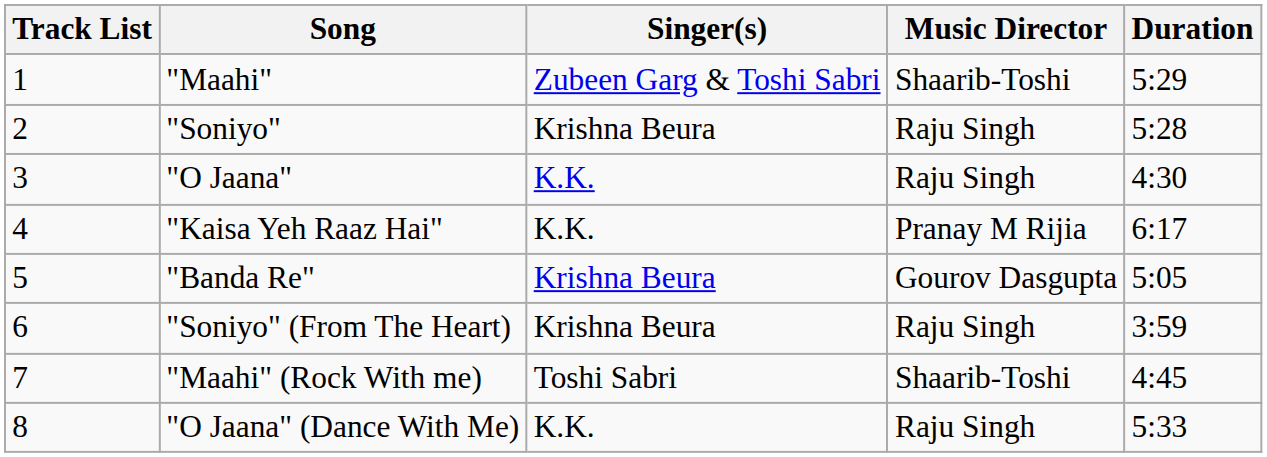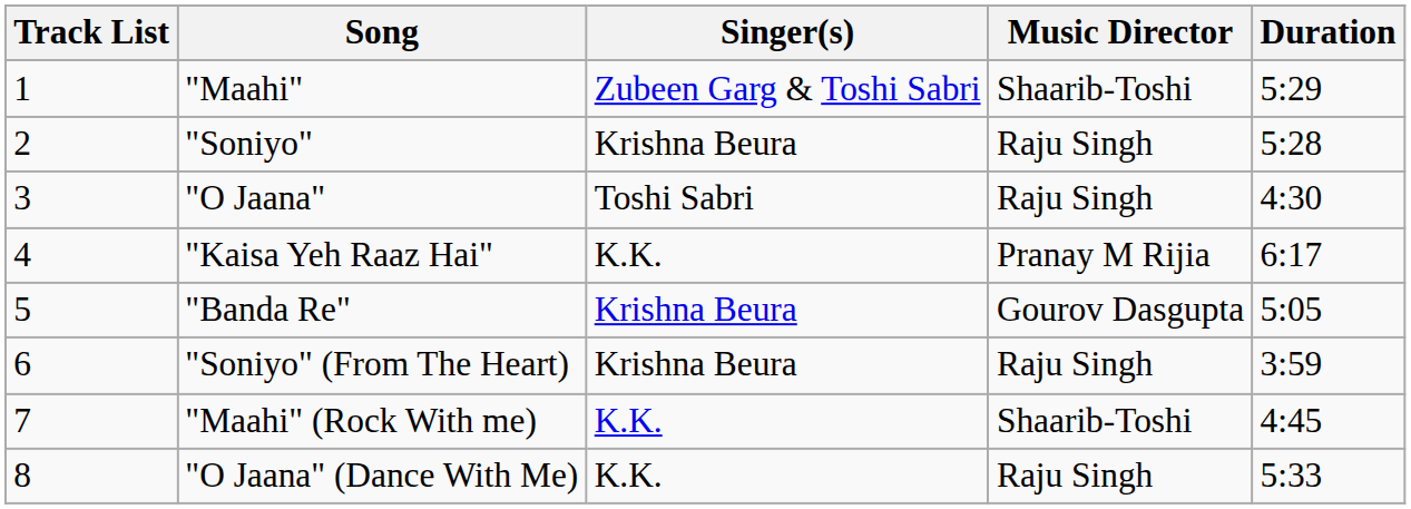"O Jaana" | Singer(s): K.K. -> Toshi Sabri
"Maahi" (Rock With me) | Singer(s): Toshi Sabri -> K.K.
